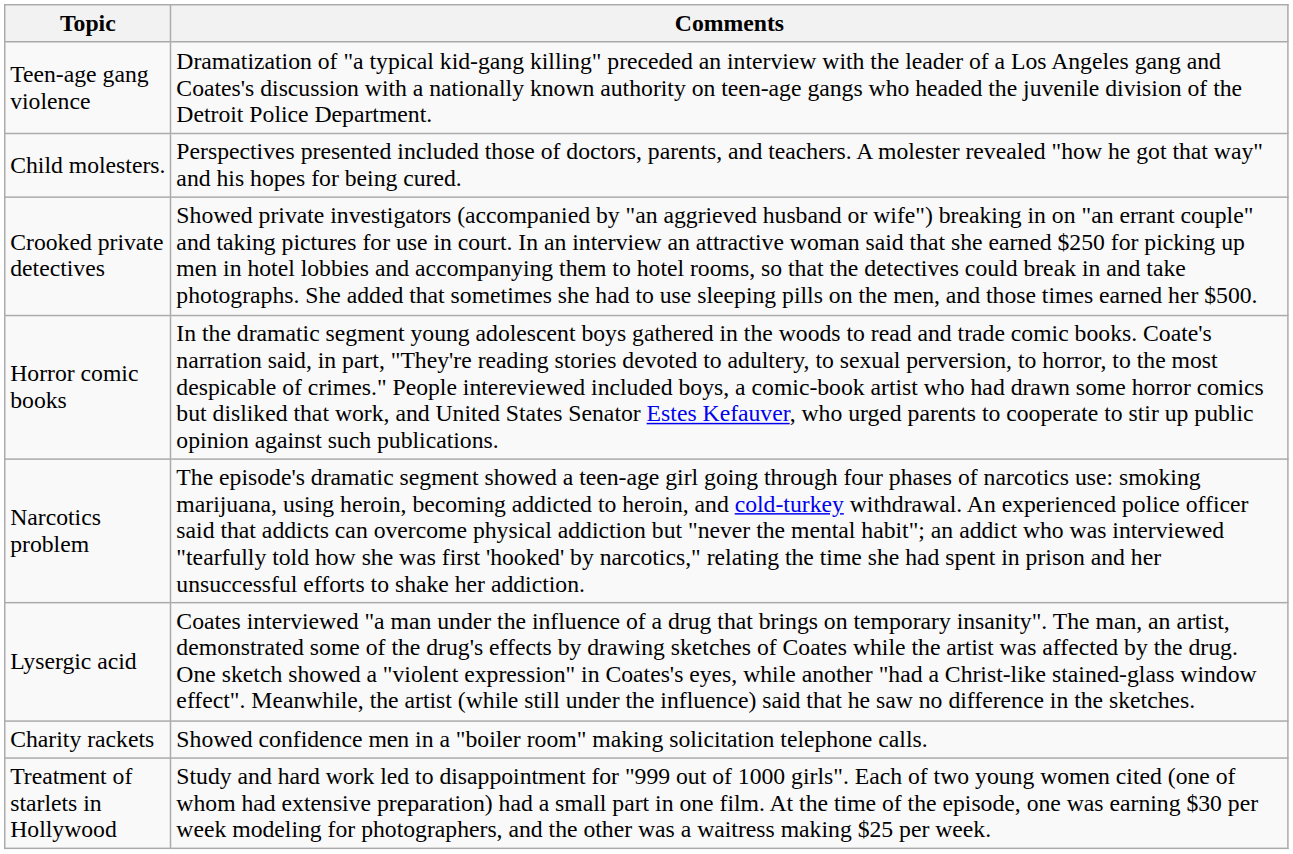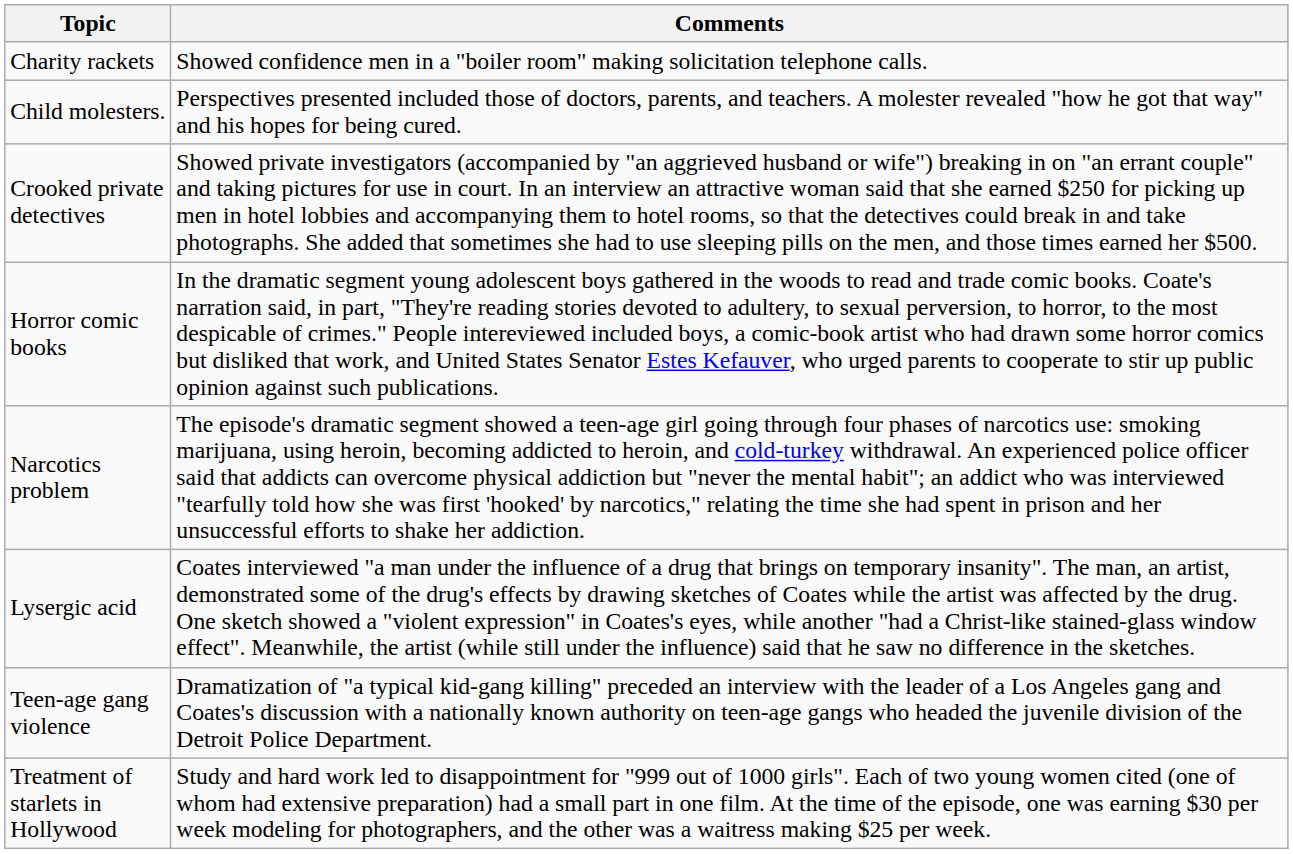rows swapped: Charity rackets <-> Teen-age gang violence
